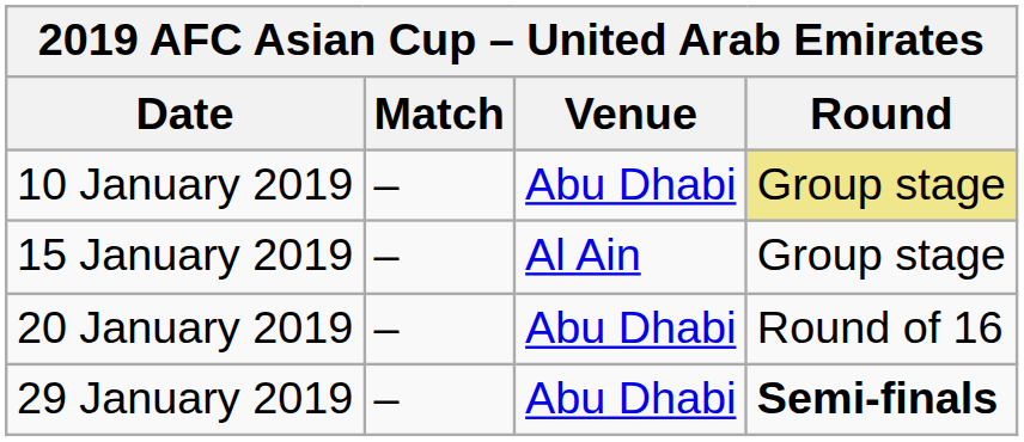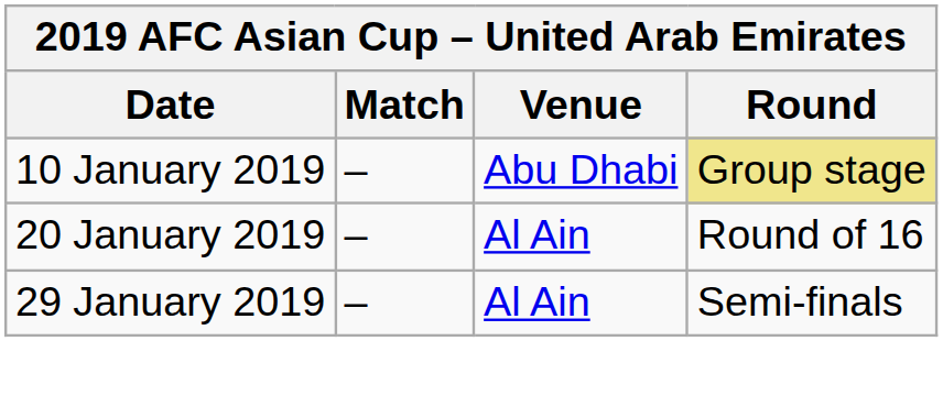- row: 15 January 2019 | – | Al Ain | Group stage
20 January 2019 | Venue: Abu Dhabi -> Al Ain
29 January 2019 | Venue: Abu Dhabi -> Al Ain
29 January 2019 | Round: bold -> normal
